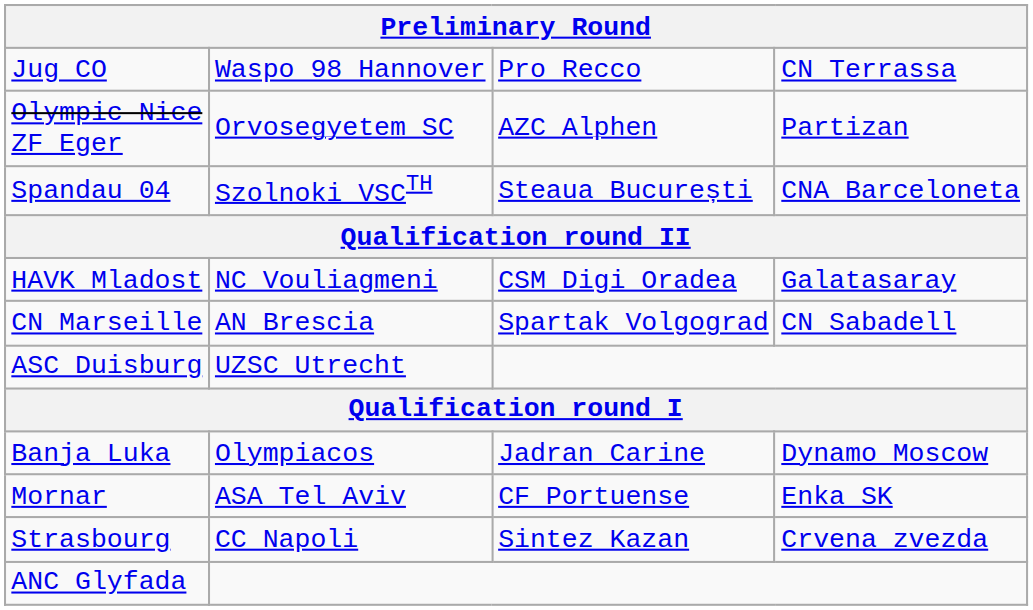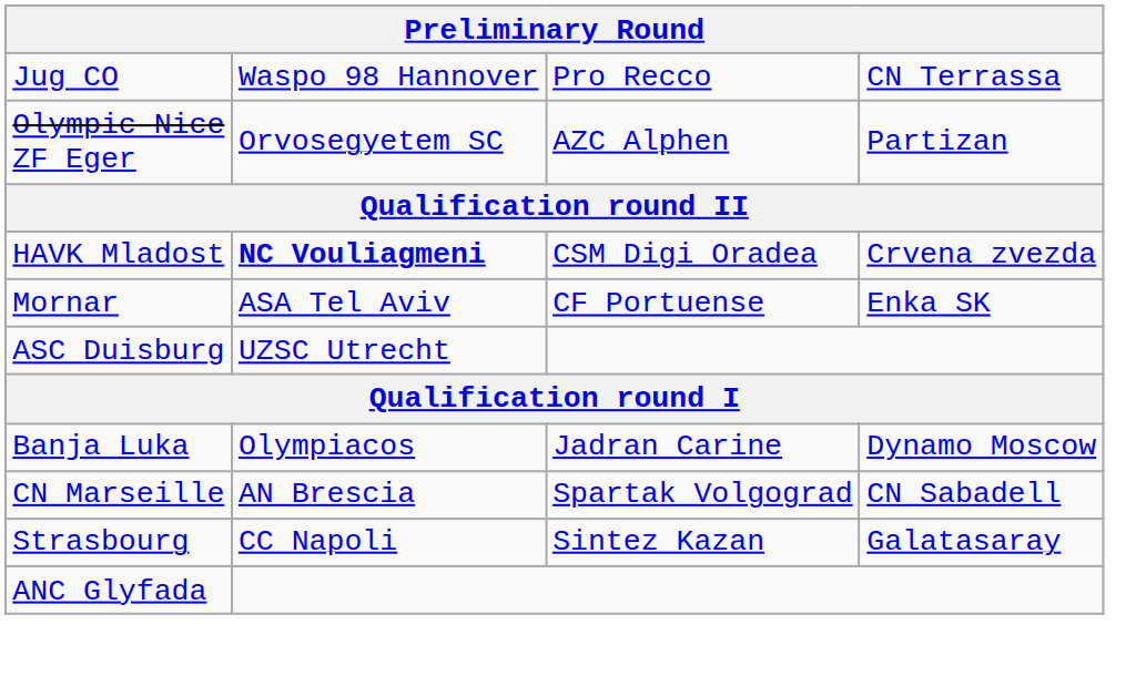- row: Spandau 04 | Szolnoki VSCTH | Steaua București | CNA Barceloneta
HAVK Mladost | column 2: normal -> bold
HAVK Mladost | column 4: Galatasaray -> Crvena zvezda
rows swapped: CN Marseille <-> Mornar
Strasbourg | column 4: Crvena zvezda -> Galatasaray
